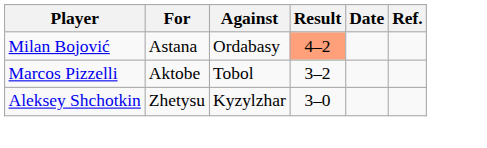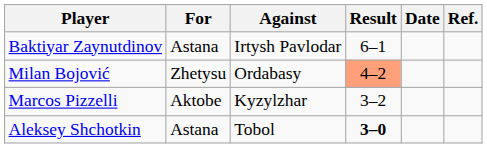+ row: Baktiyar Zaynutdinov | Astana | Irtysh Pavlodar | 6–1
Milan Bojović | For: Astana -> Zhetysu
Marcos Pizzelli | Against: Tobol -> Kyzylzhar
Aleksey Shchotkin | For: Zhetysu -> Astana
Aleksey Shchotkin | Against: Kyzylzhar -> Tobol
Aleksey Shchotkin | Result: normal -> bold
